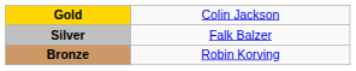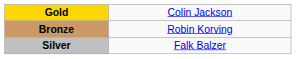rows swapped: Silver <-> Bronze
